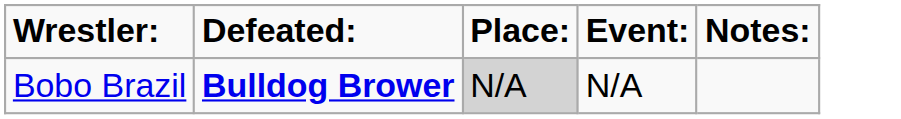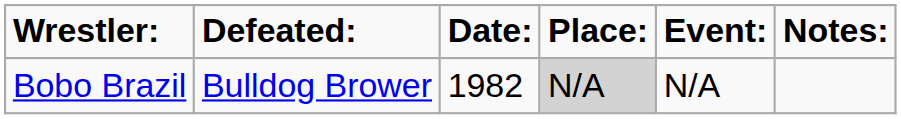+ column: Date: | 1982
Bobo Brazil | Defeated:: bold -> normal
